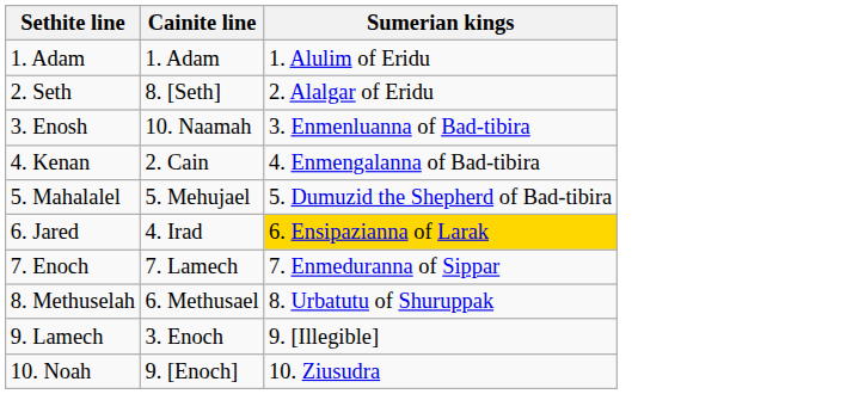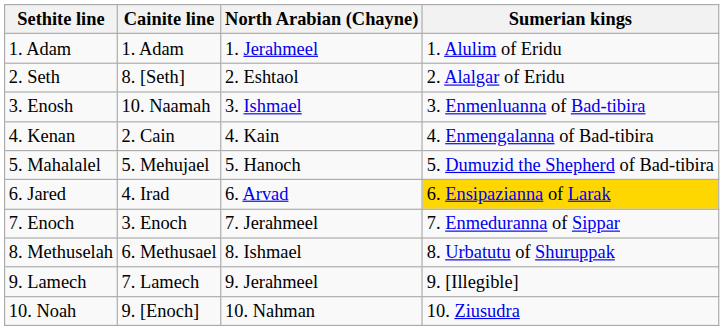+ column: North Arabian (Chayne) | 1. Jerahmeel | 2. Eshtaol | 3. Ishmael | 4. Kain | 5. Hanoch | 6. Arvad | 7. Jerahmeel | 8. Ishmael | 9. Jerahmeel | 10. Nahman
7. Enoch | Cainite line: 7. Lamech -> 3. Enoch
9. Lamech | Cainite line: 3. Enoch -> 7. Lamech
